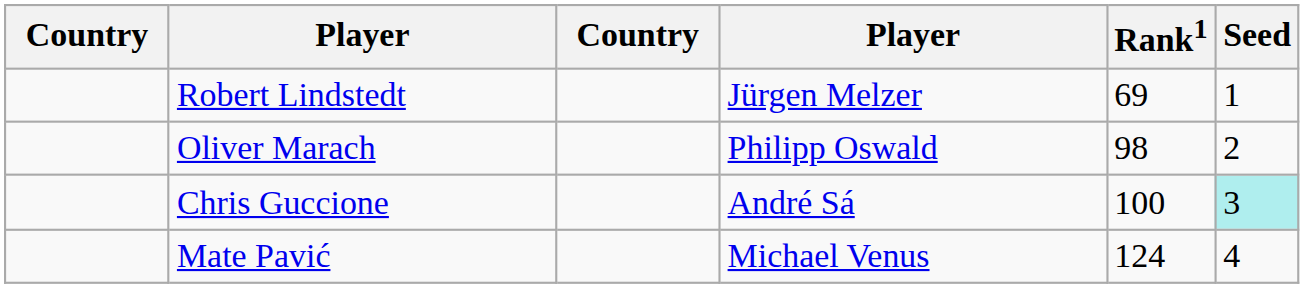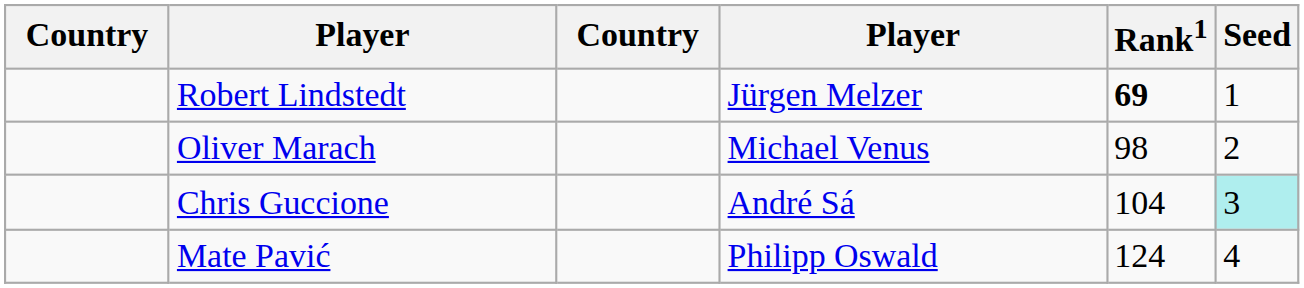Robert Lindstedt | Rank1: normal -> bold
Oliver Marach | column 4: Philipp Oswald -> Michael Venus
Chris Guccione | Rank1: 100 -> 104
Mate Pavić | column 4: Michael Venus -> Philipp Oswald
